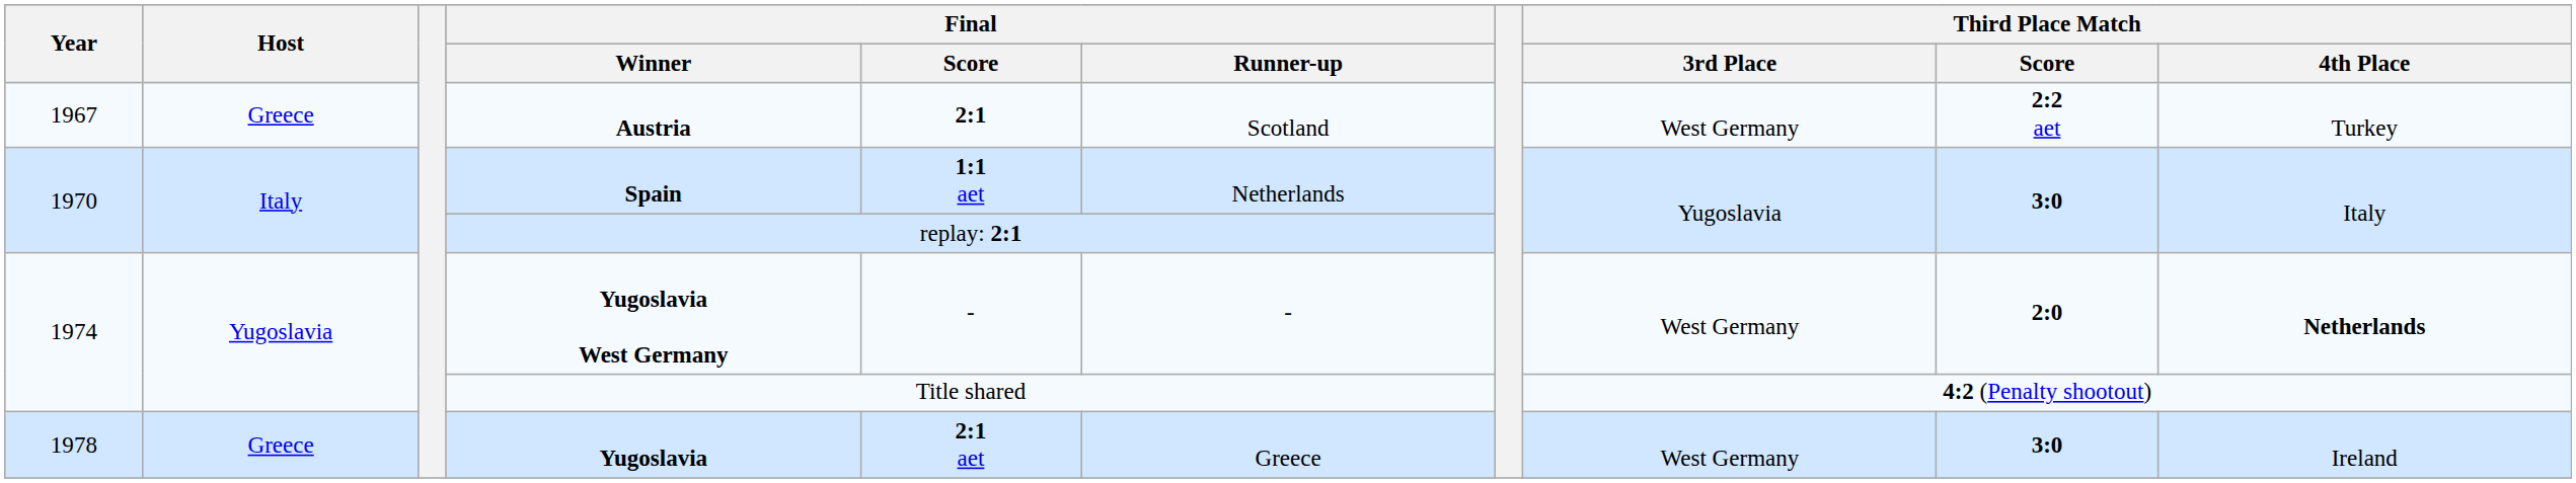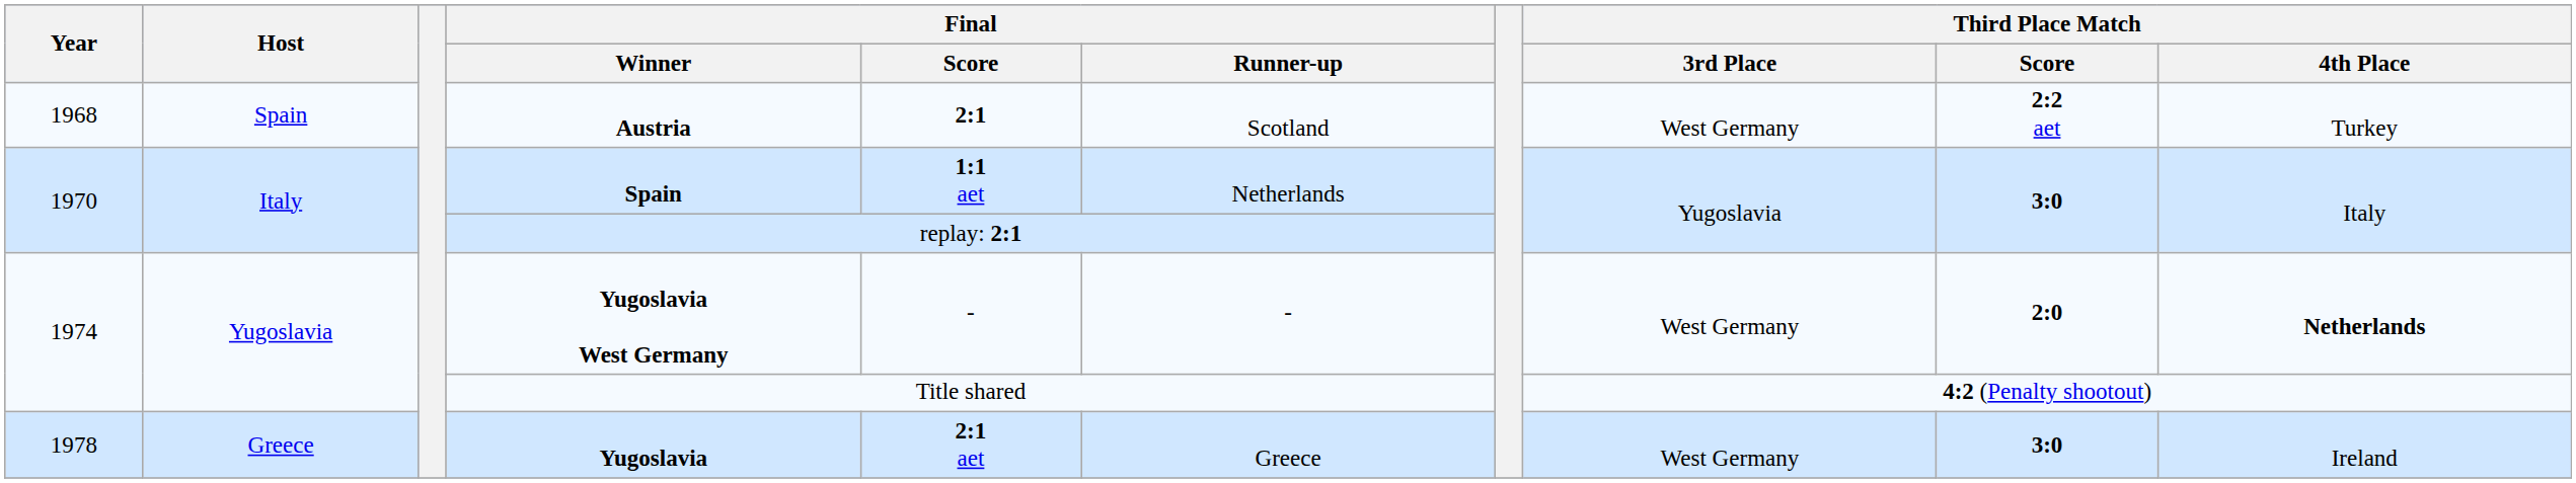Austria | Year: 1967 -> 1968
Austria | Host: Greece -> Spain
